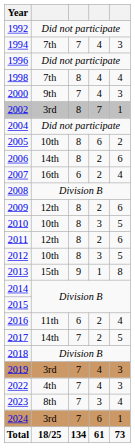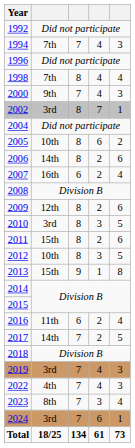2010 | column 2: 10th -> 3rd
2011 | column 2: 12th -> 15th
